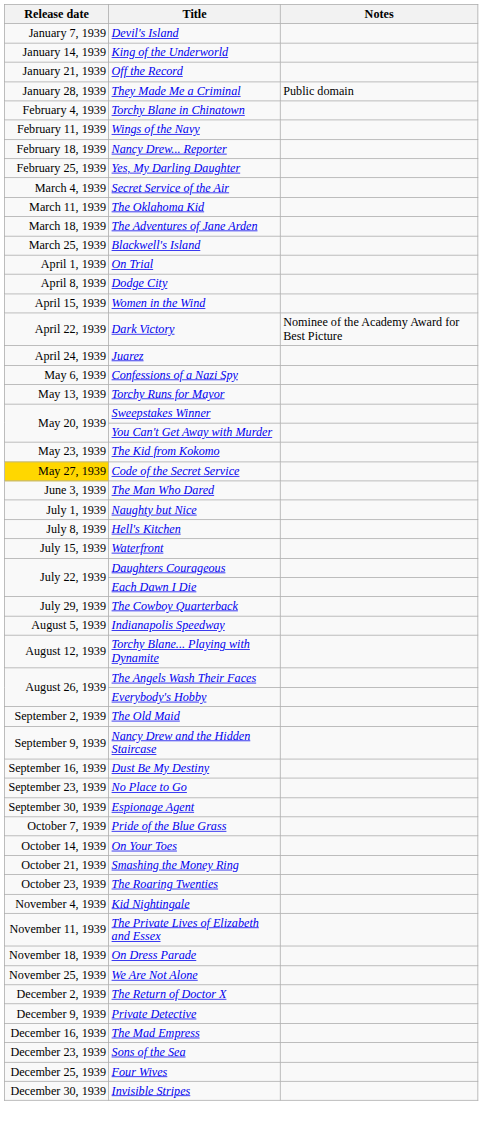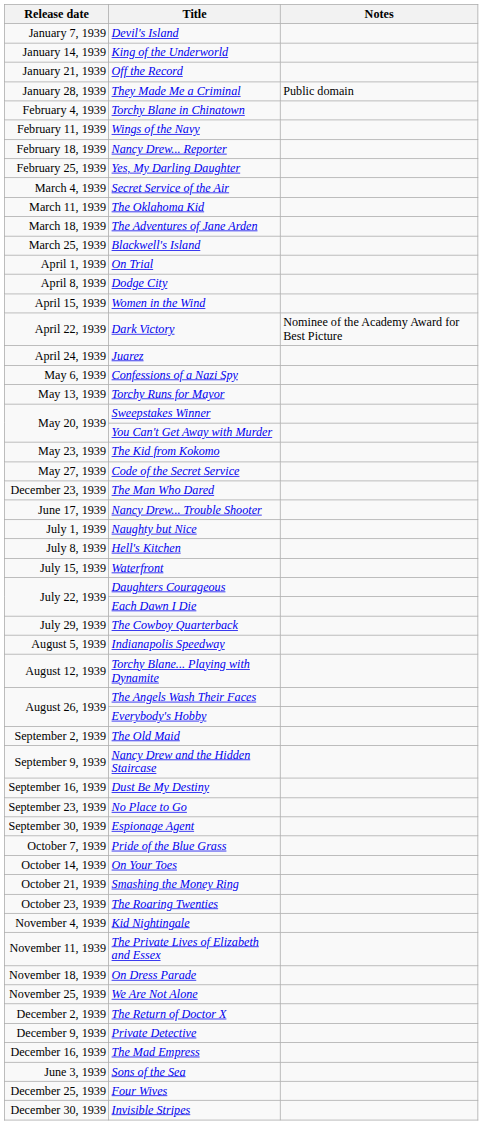Code of the Secret Service | Release date: gold background -> no background
The Man Who Dared | Release date: June 3, 1939 -> December 23, 1939
+ row: June 17, 1939 | Nancy Drew... Trouble Shooter
Sons of the Sea | Release date: December 23, 1939 -> June 3, 1939
